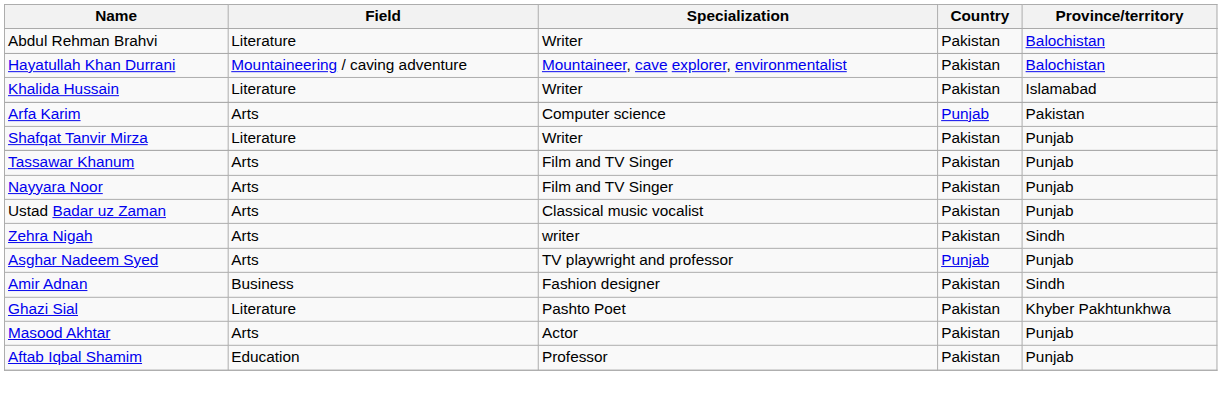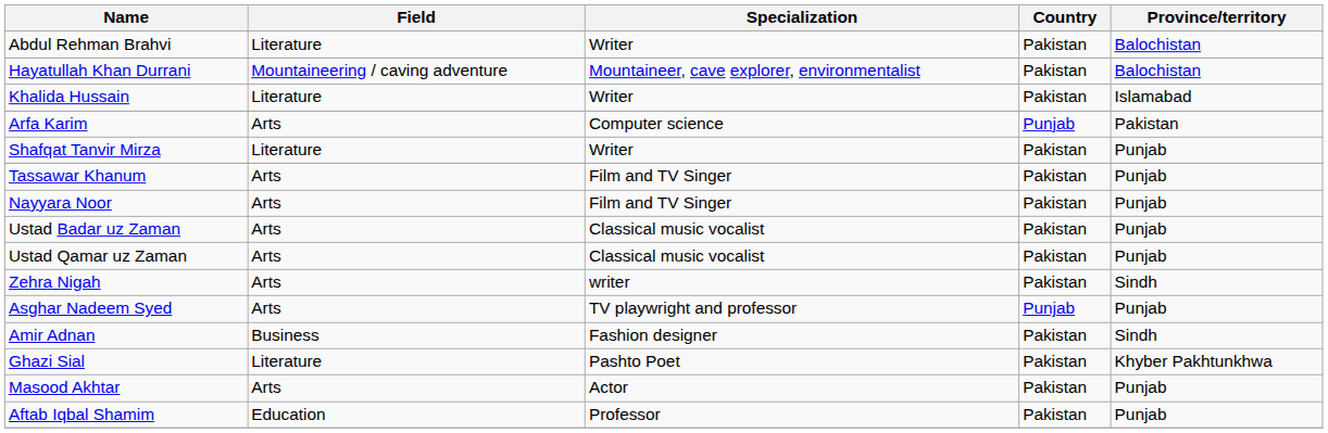+ row: Ustad Qamar uz Zaman | Arts | Classical music vocalist | Pakistan | Punjab
